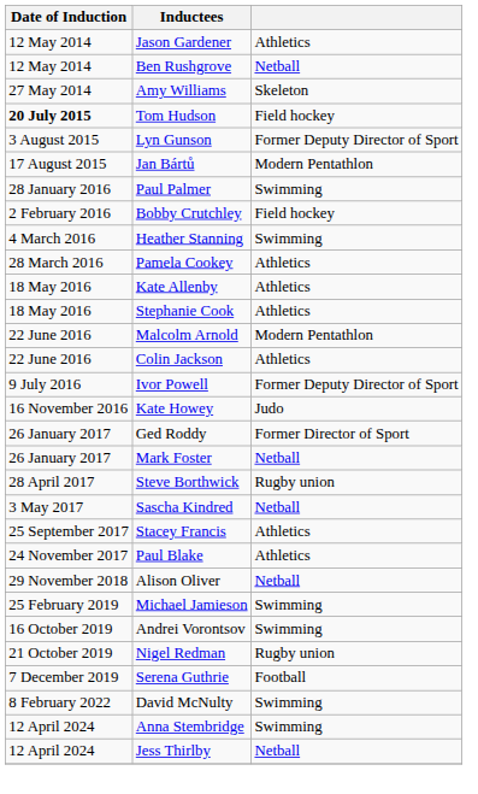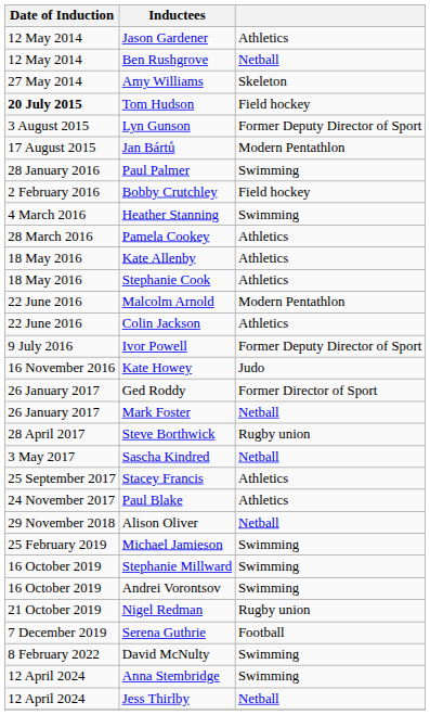+ row: 16 October 2019 | Stephanie Millward | Swimming
